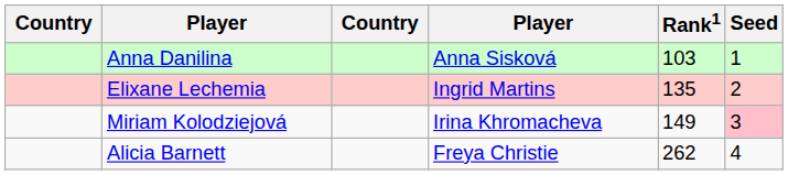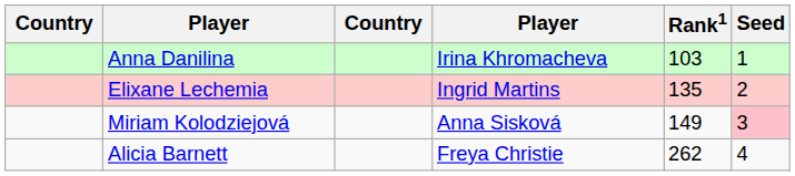Anna Danilina | column 4: Anna Sisková -> Irina Khromacheva
Miriam Kolodziejová | column 4: Irina Khromacheva -> Anna Sisková
